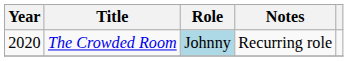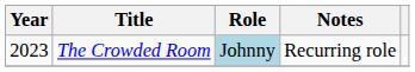The Crowded Room | Year: 2020 -> 2023
